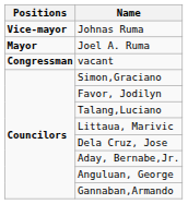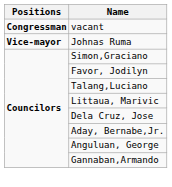rows swapped: vacant <-> Johnas Ruma
- row: Mayor | Joel A. Ruma
